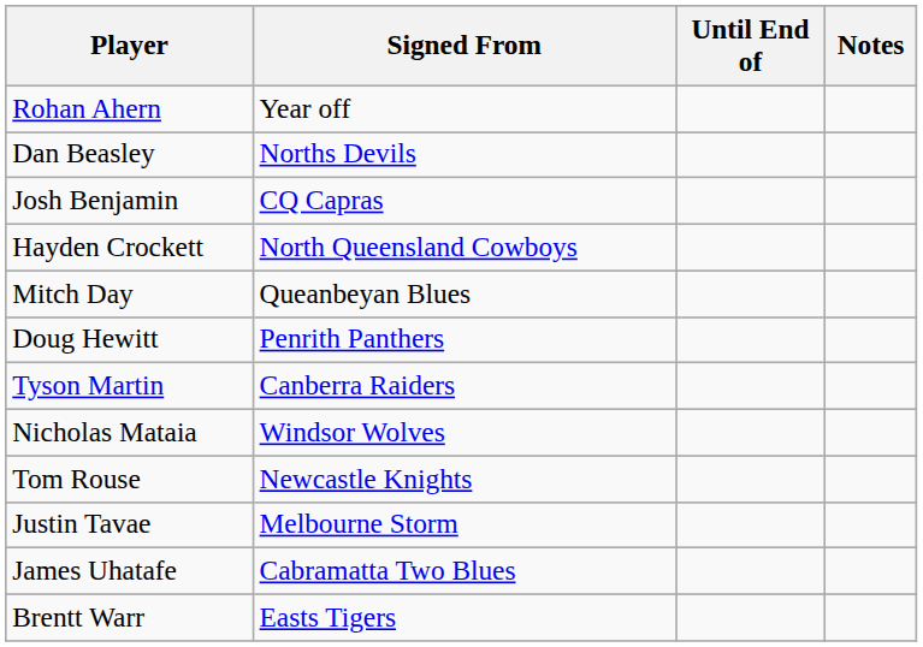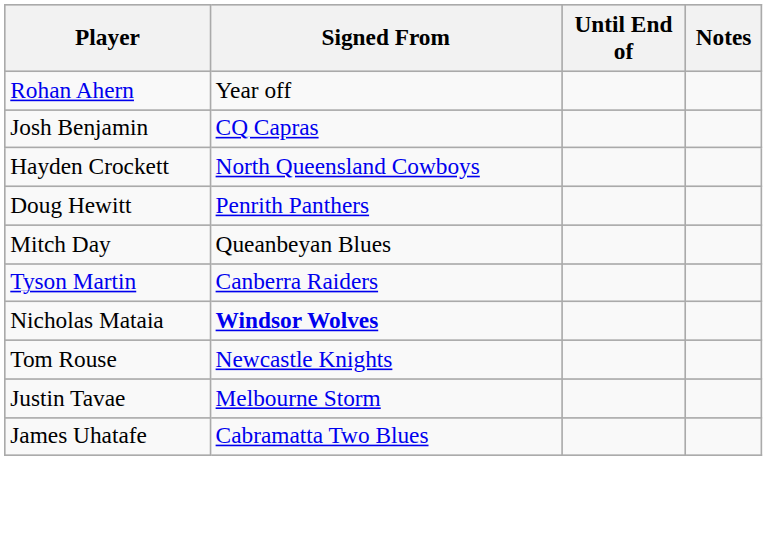- row: Dan Beasley | Norths Devils
rows swapped: Mitch Day <-> Doug Hewitt
Nicholas Mataia | Signed From: normal -> bold
- row: Brentt Warr | Easts Tigers
